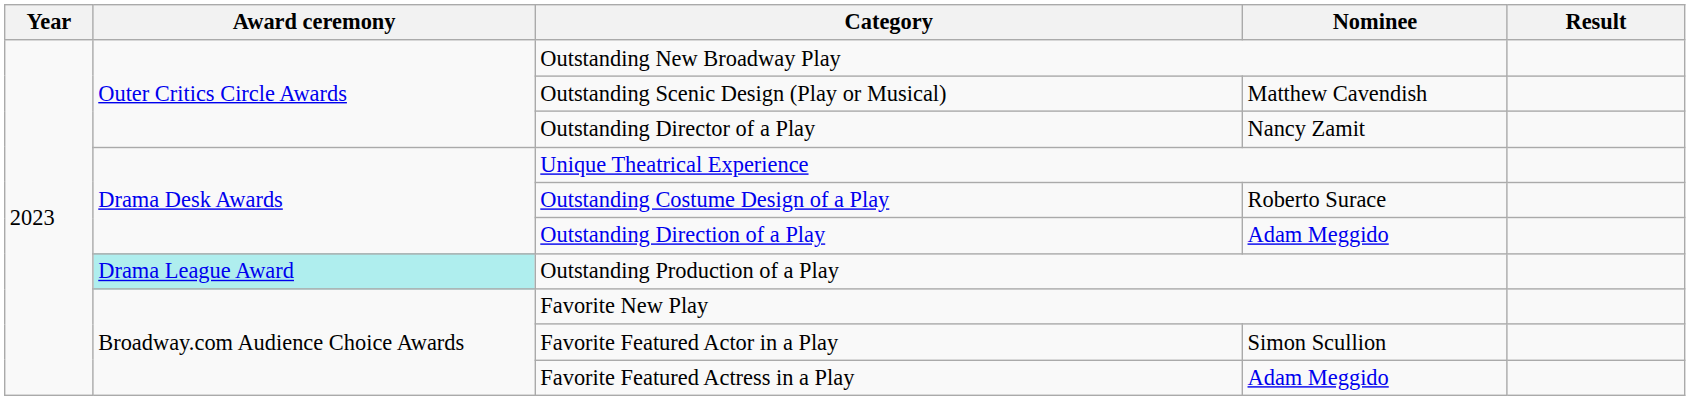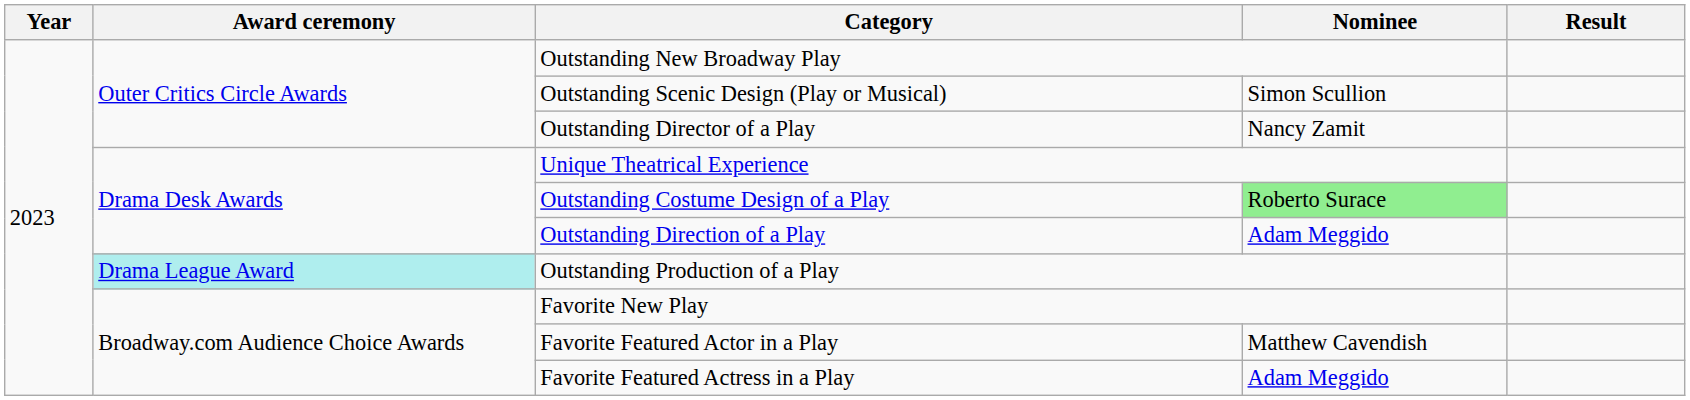Outstanding Scenic Design (Play or Musical) | Nominee: Matthew Cavendish -> Simon Scullion
Outstanding Costume Design of a Play | Nominee: no background -> lightgreen background
Favorite Featured Actor in a Play | Nominee: Simon Scullion -> Matthew Cavendish
